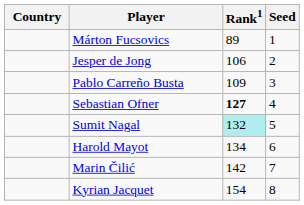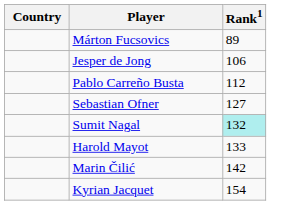- column: Seed | 1 | 2 | 3 | 4 | 5 | 6 | 7 | 8
Pablo Carreño Busta | Rank1: 109 -> 112
Sebastian Ofner | Rank1: bold -> normal
Harold Mayot | Rank1: 134 -> 133
